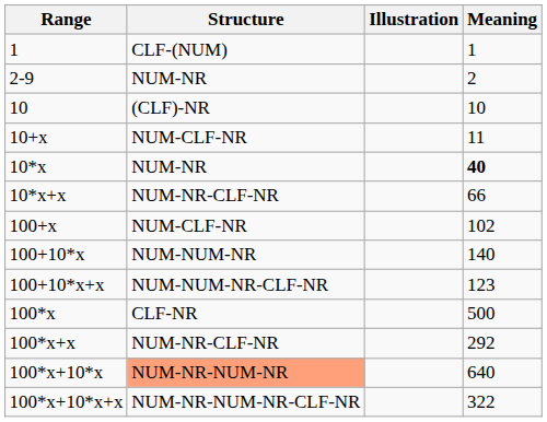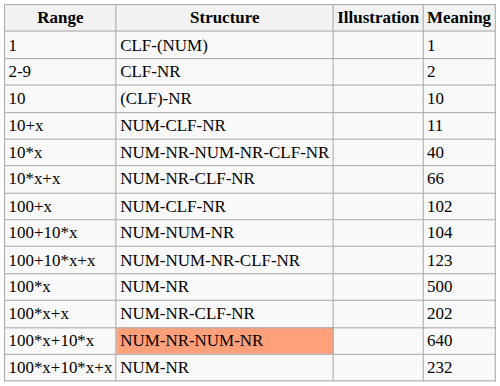2-9 | Structure: NUM-NR -> CLF-NR
10*x | Structure: NUM-NR -> NUM-NR-NUM-NR-CLF-NR
10*x | Meaning: bold -> normal
100+10*x | Meaning: 140 -> 104
100*x | Structure: CLF-NR -> NUM-NR
100*x+x | Meaning: 292 -> 202
100*x+10*x+x | Structure: NUM-NR-NUM-NR-CLF-NR -> NUM-NR
100*x+10*x+x | Meaning: 322 -> 232
